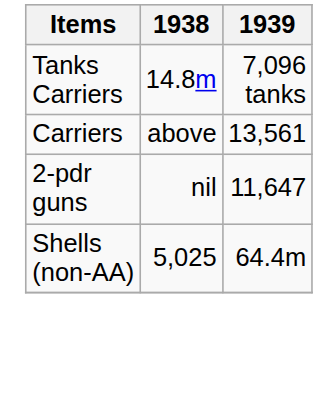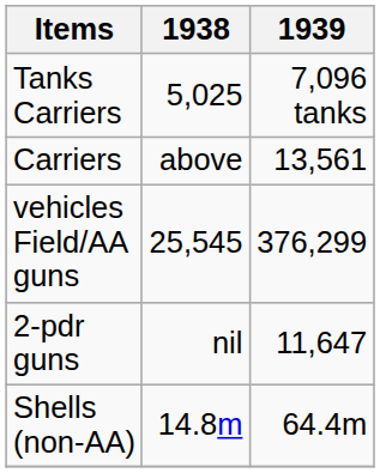Tanks Carriers | 1938: 14.8m -> 5,025
+ row: vehicles Field/AA guns | 25,545 | 376,299
Shells (non-AA) | 1938: 5,025 -> 14.8m
